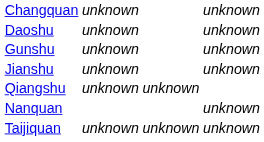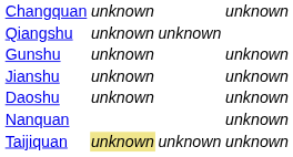rows swapped: Daoshu <-> Qiangshu
Taijiquan | column 2: no background -> khaki background
